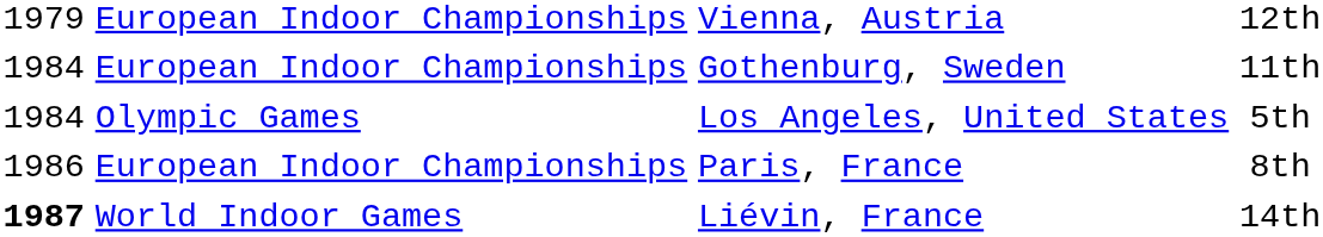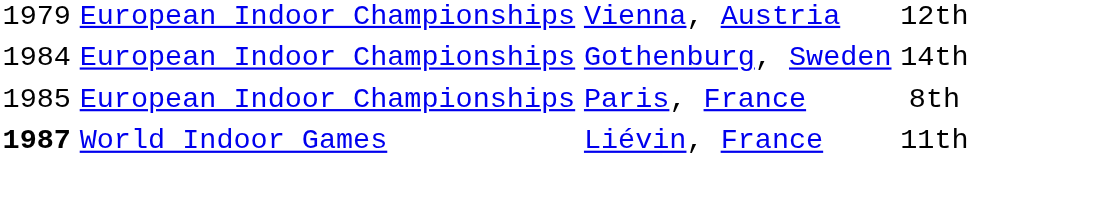Gothenburg, Sweden | column 4: 11th -> 14th
- row: 1984 | Olympic Games | Los Angeles, United States | 5th
Paris, France | column 1: 1986 -> 1985
Liévin, France | column 4: 14th -> 11th
